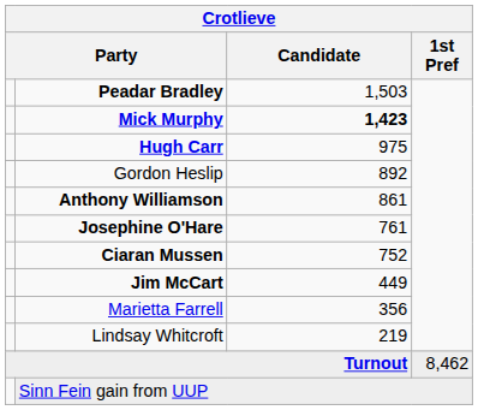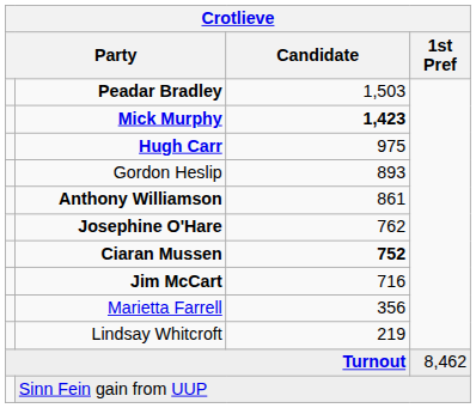Gordon Heslip | Candidate: 892 -> 893
Josephine O'Hare | Candidate: 761 -> 762
Ciaran Mussen | Candidate: normal -> bold
Jim McCart | Candidate: 449 -> 716
